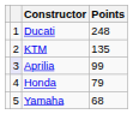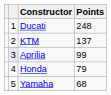KTM | Points: 135 -> 137
